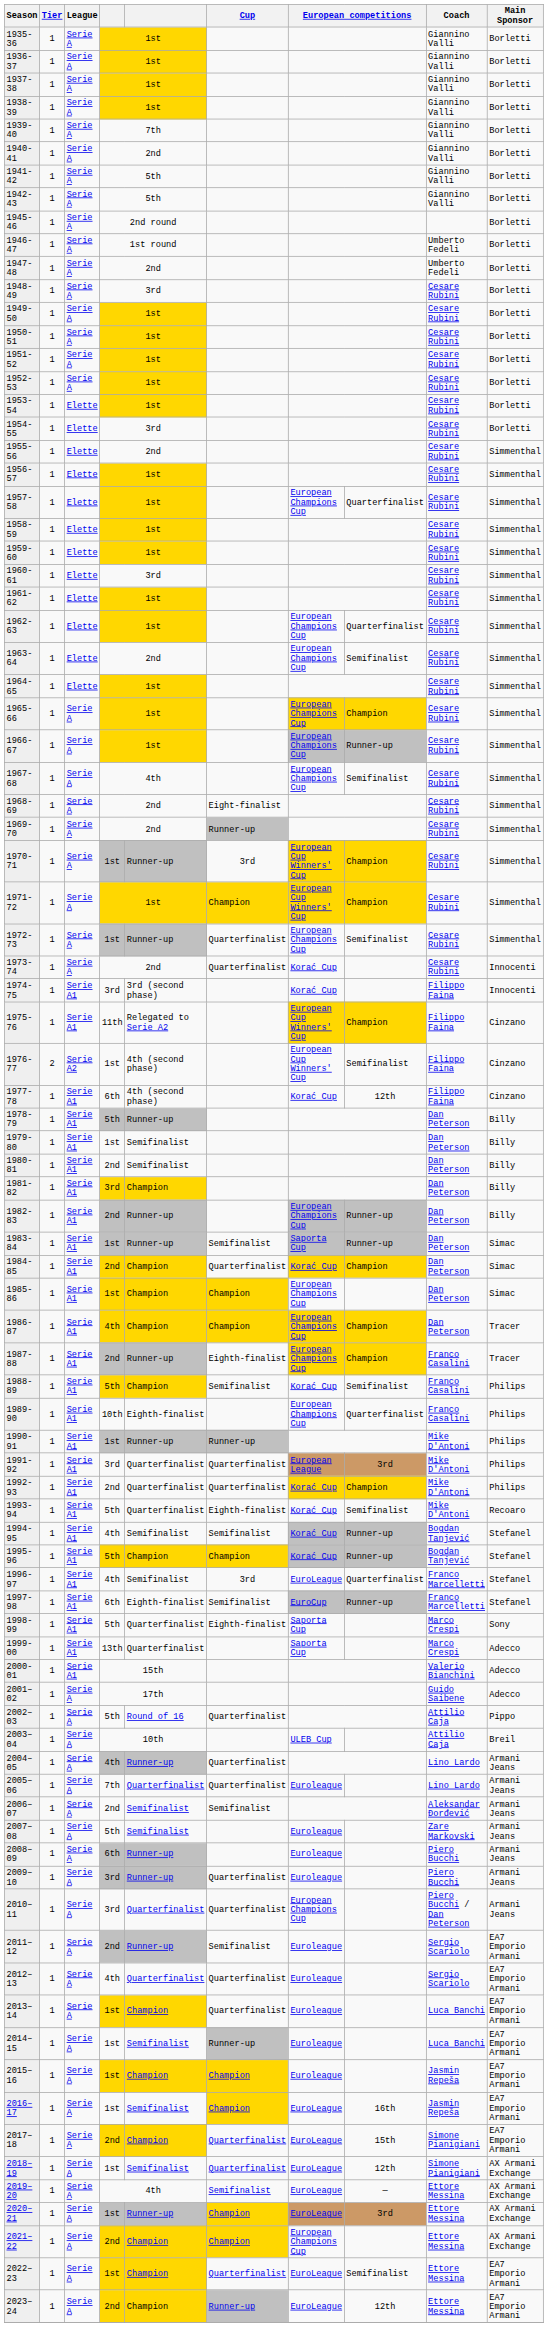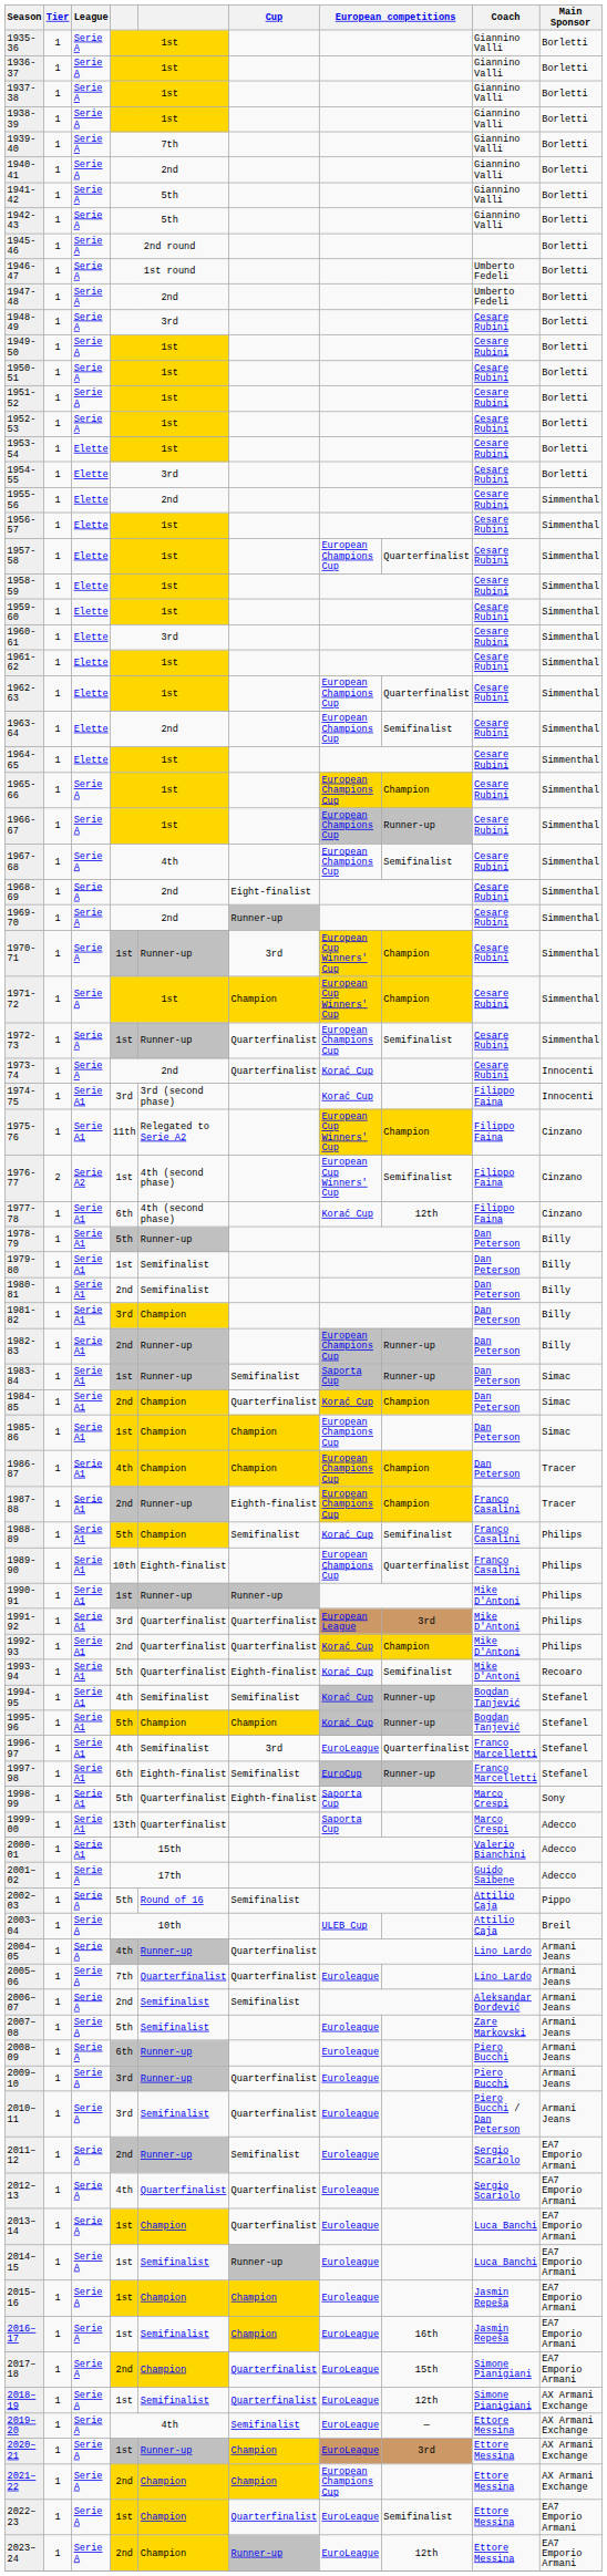2002–03 | Cup: Quarterfinalist -> Semifinalist
2010–11 | column 5: Quarterfinalist -> Semifinalist
2010–11 | column 7: European Champions Cup -> Euroleague
